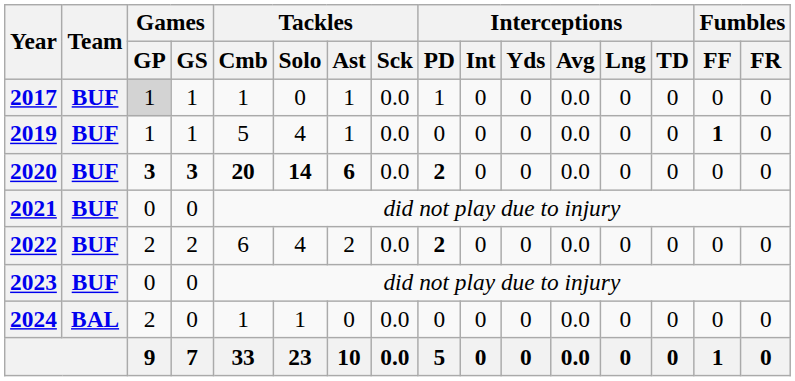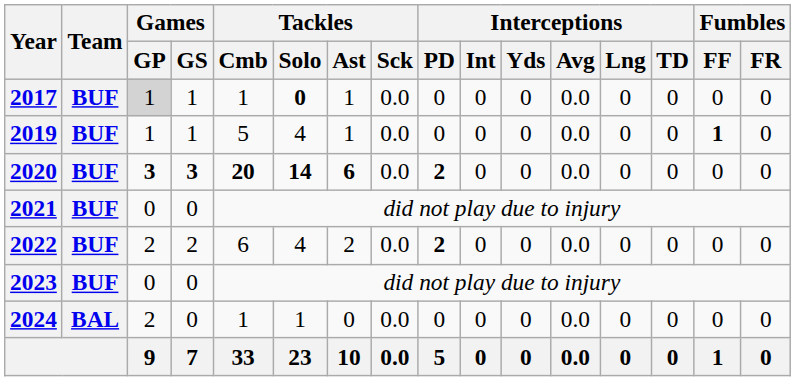2017 | Tackles / Solo: normal -> bold
2017 | Interceptions / PD: 1 -> 0
